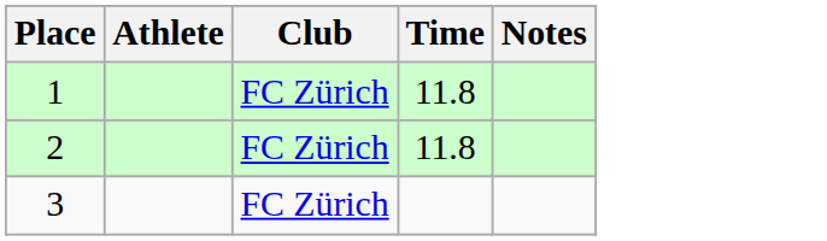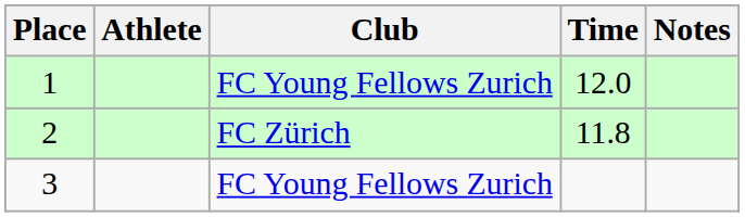1 | Club: FC Zürich -> FC Young Fellows Zurich
1 | Time: 11.8 -> 12.0
3 | Club: FC Zürich -> FC Young Fellows Zurich
